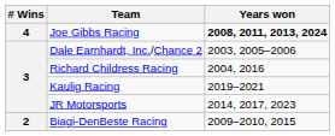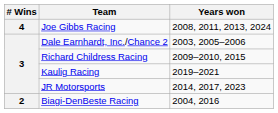Joe Gibbs Racing | Years won: bold -> normal
Richard Childress Racing | Years won: 2004, 2016 -> 2009–2010, 2015
Biagi-DenBeste Racing | Years won: 2009–2010, 2015 -> 2004, 2016
